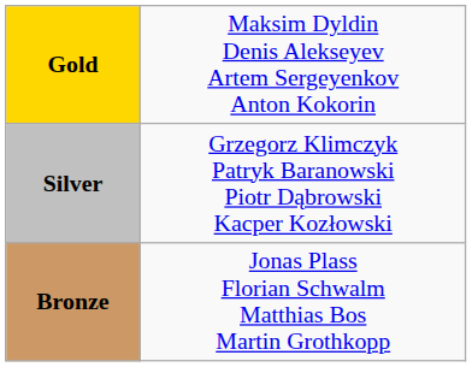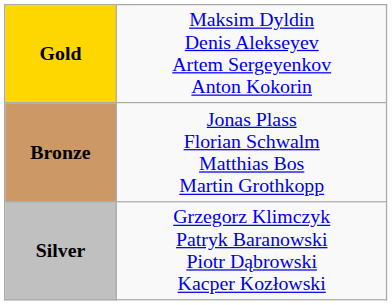rows swapped: Silver <-> Bronze
